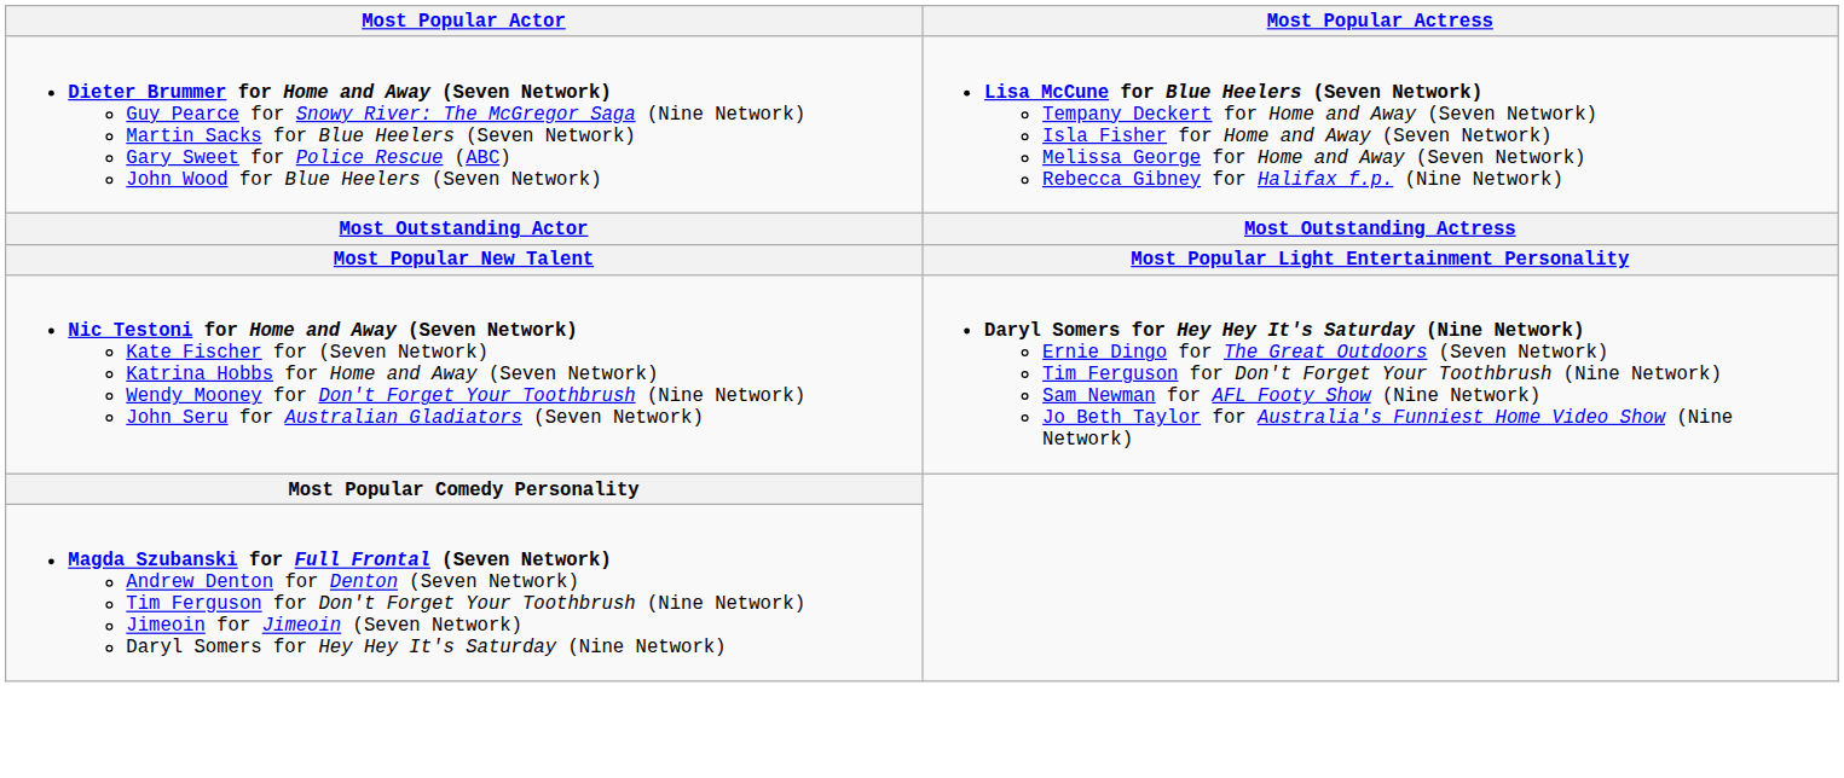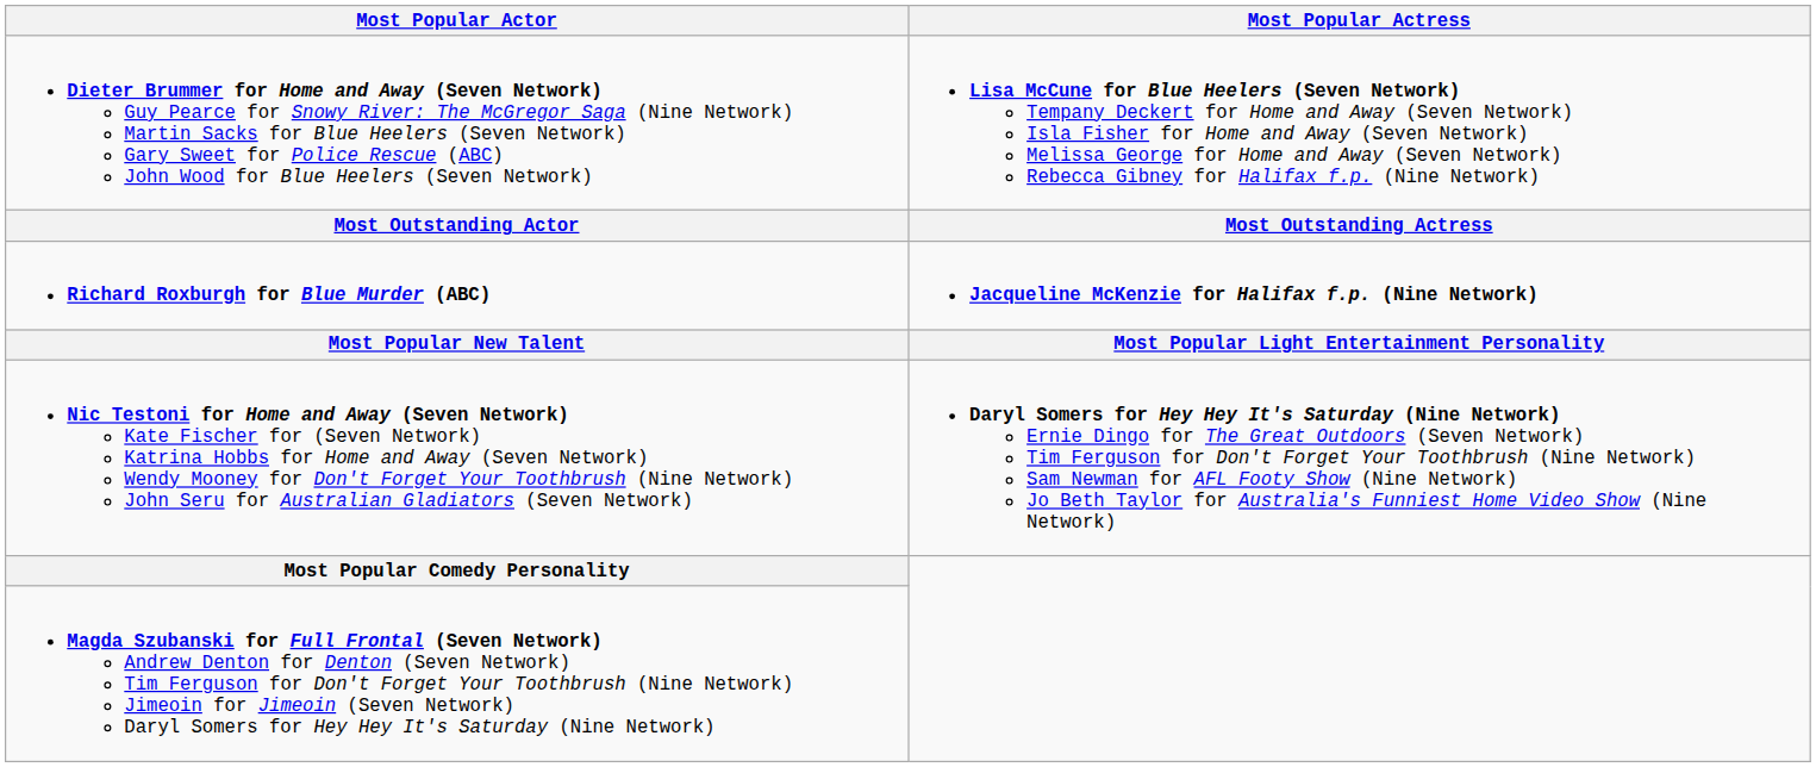+ row: Richard Roxburgh for Blue Murder (ABC) | Jacqueline McKenzie for Halifax f.p. (Nine Network)
